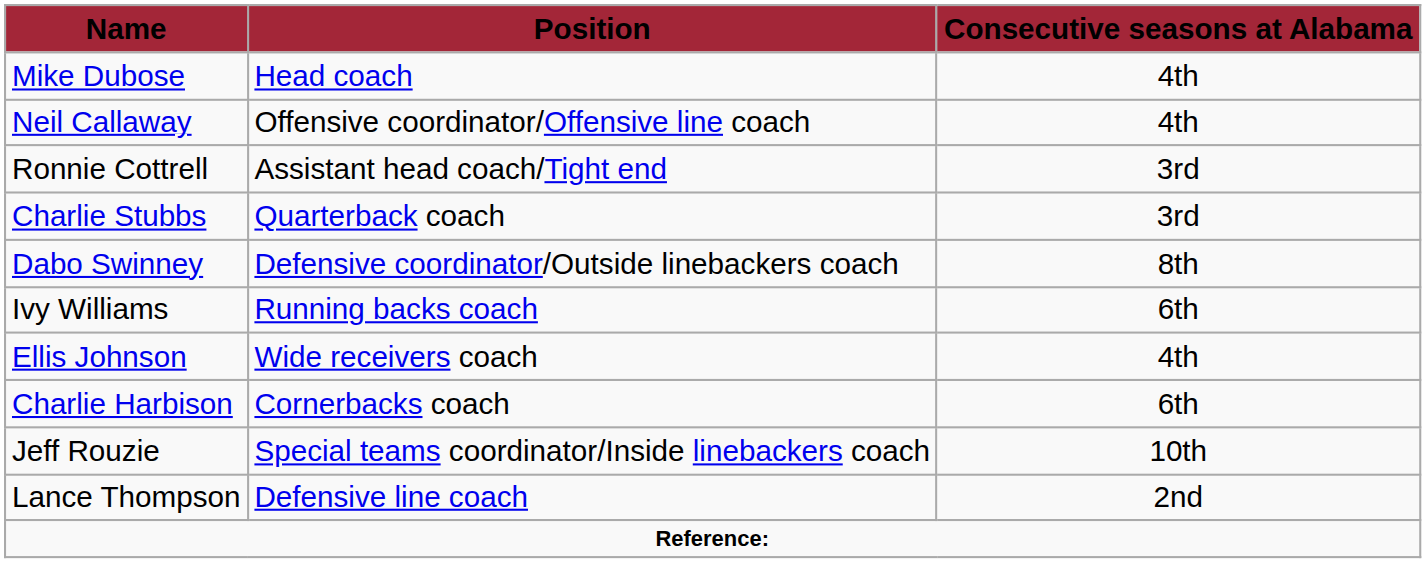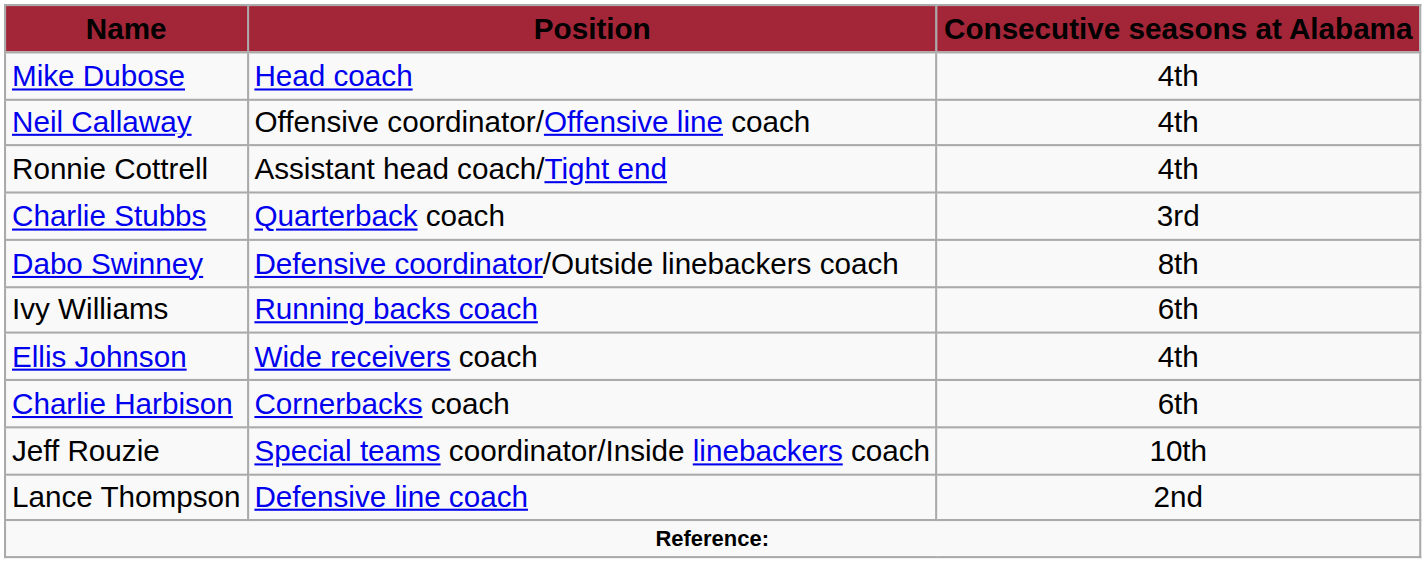Ronnie Cottrell | Consecutive seasons at Alabama: 3rd -> 4th
